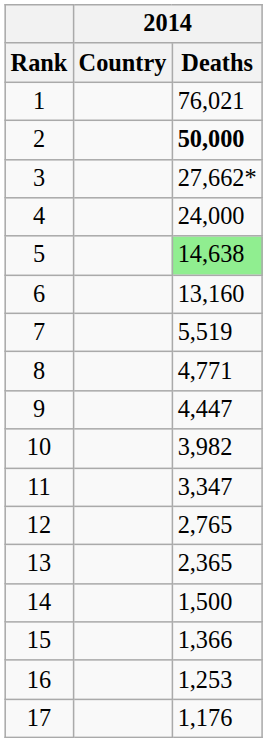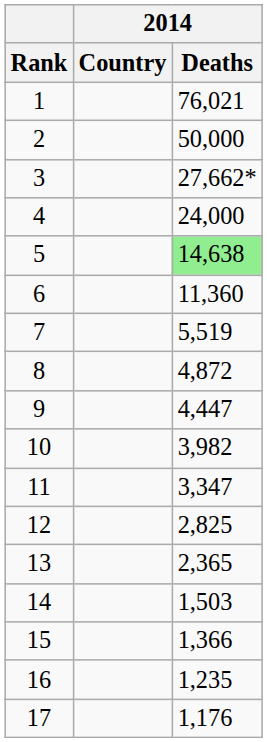2 | 2014 / Deaths: bold -> normal
6 | 2014 / Deaths: 13,160 -> 11,360
8 | 2014 / Deaths: 4,771 -> 4,872
12 | 2014 / Deaths: 2,765 -> 2,825
14 | 2014 / Deaths: 1,500 -> 1,503
16 | 2014 / Deaths: 1,253 -> 1,235
